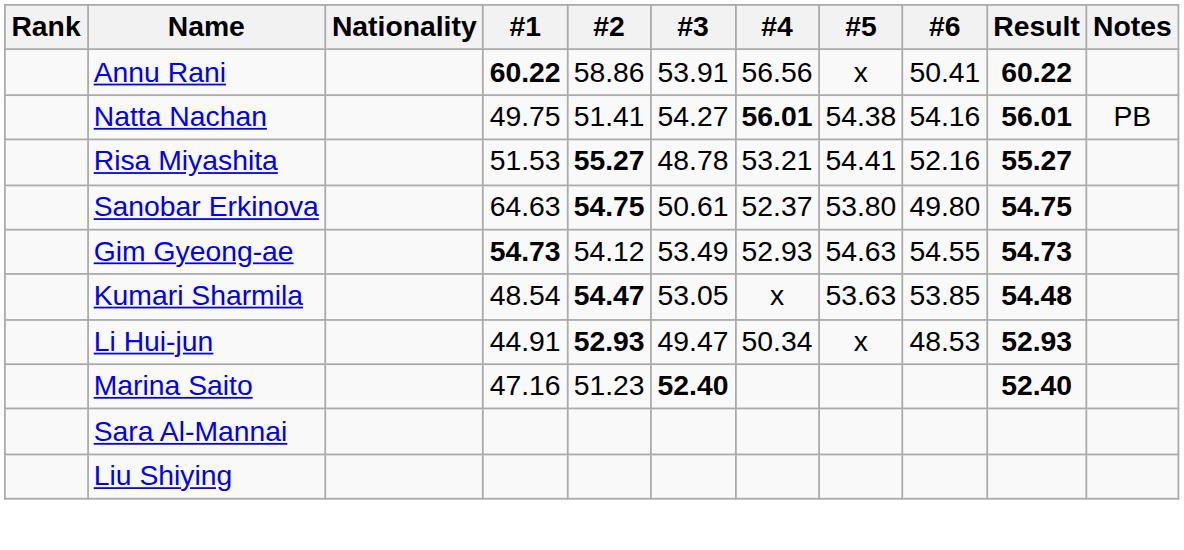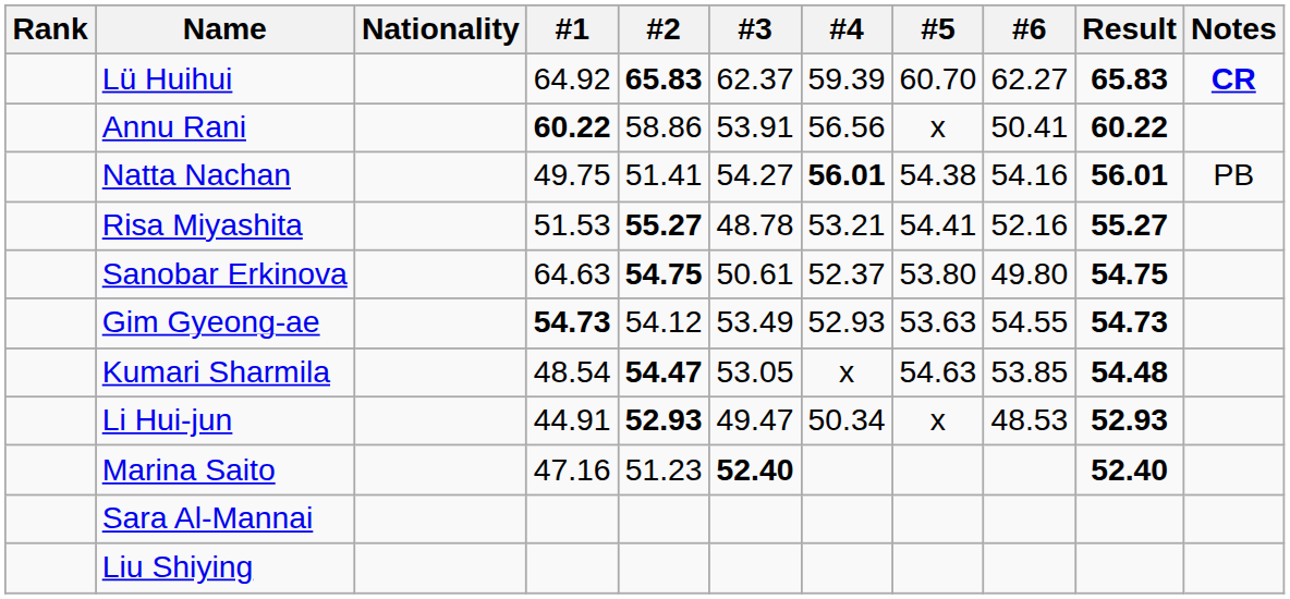+ row: Lü Huihui | 64.92 | 65.83 | 62.37 | 59.39 | 60.70 | 62.27 | 65.83 | CR
Gim Gyeong-ae | #5: 54.63 -> 53.63
Kumari Sharmila | #5: 53.63 -> 54.63
